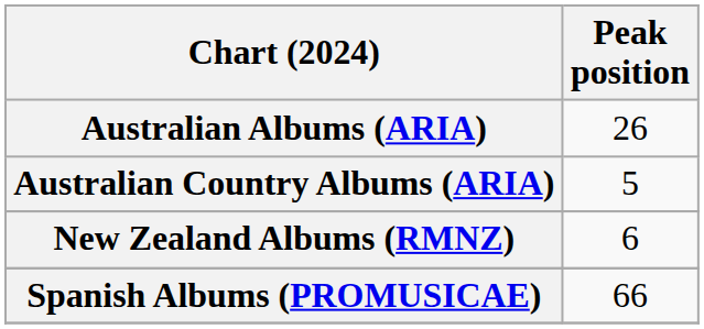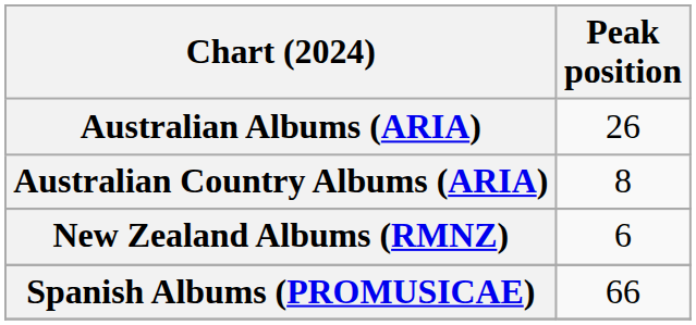Australian Country Albums (ARIA) | Peak position: 5 -> 8
